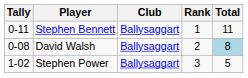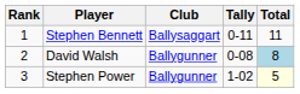columns swapped: Rank <-> Tally
David Walsh | Club: Ballysaggart -> Ballygunner
Stephen Power | Club: Ballysaggart -> Ballygunner
Stephen Power | Total: no background -> lightyellow background
